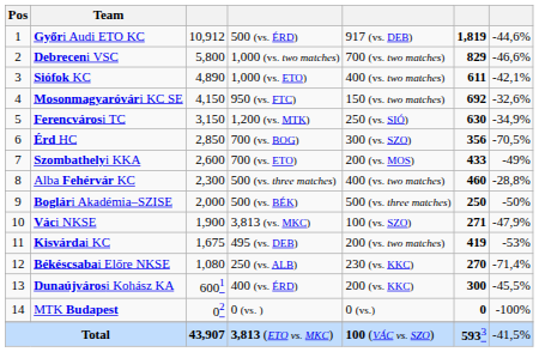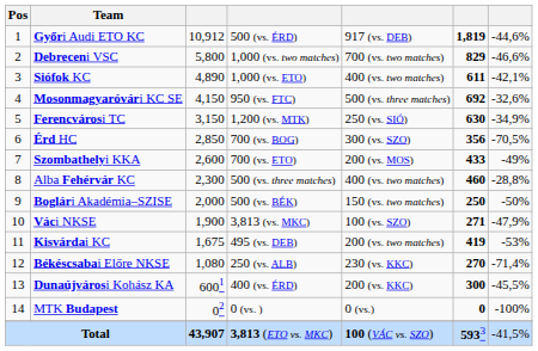Mosonmagyaróvári KC SE | column 5: 150 (vs. two matches) -> 500 (vs. three matches)
Boglári Akadémia–SZISE | column 5: 500 (vs. three matches) -> 150 (vs. two matches)
